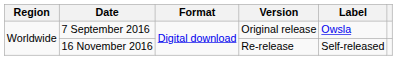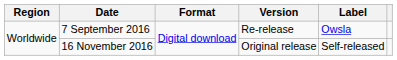7 September 2016 | Version: Original release -> Re-release
16 November 2016 | Version: Re-release -> Original release
